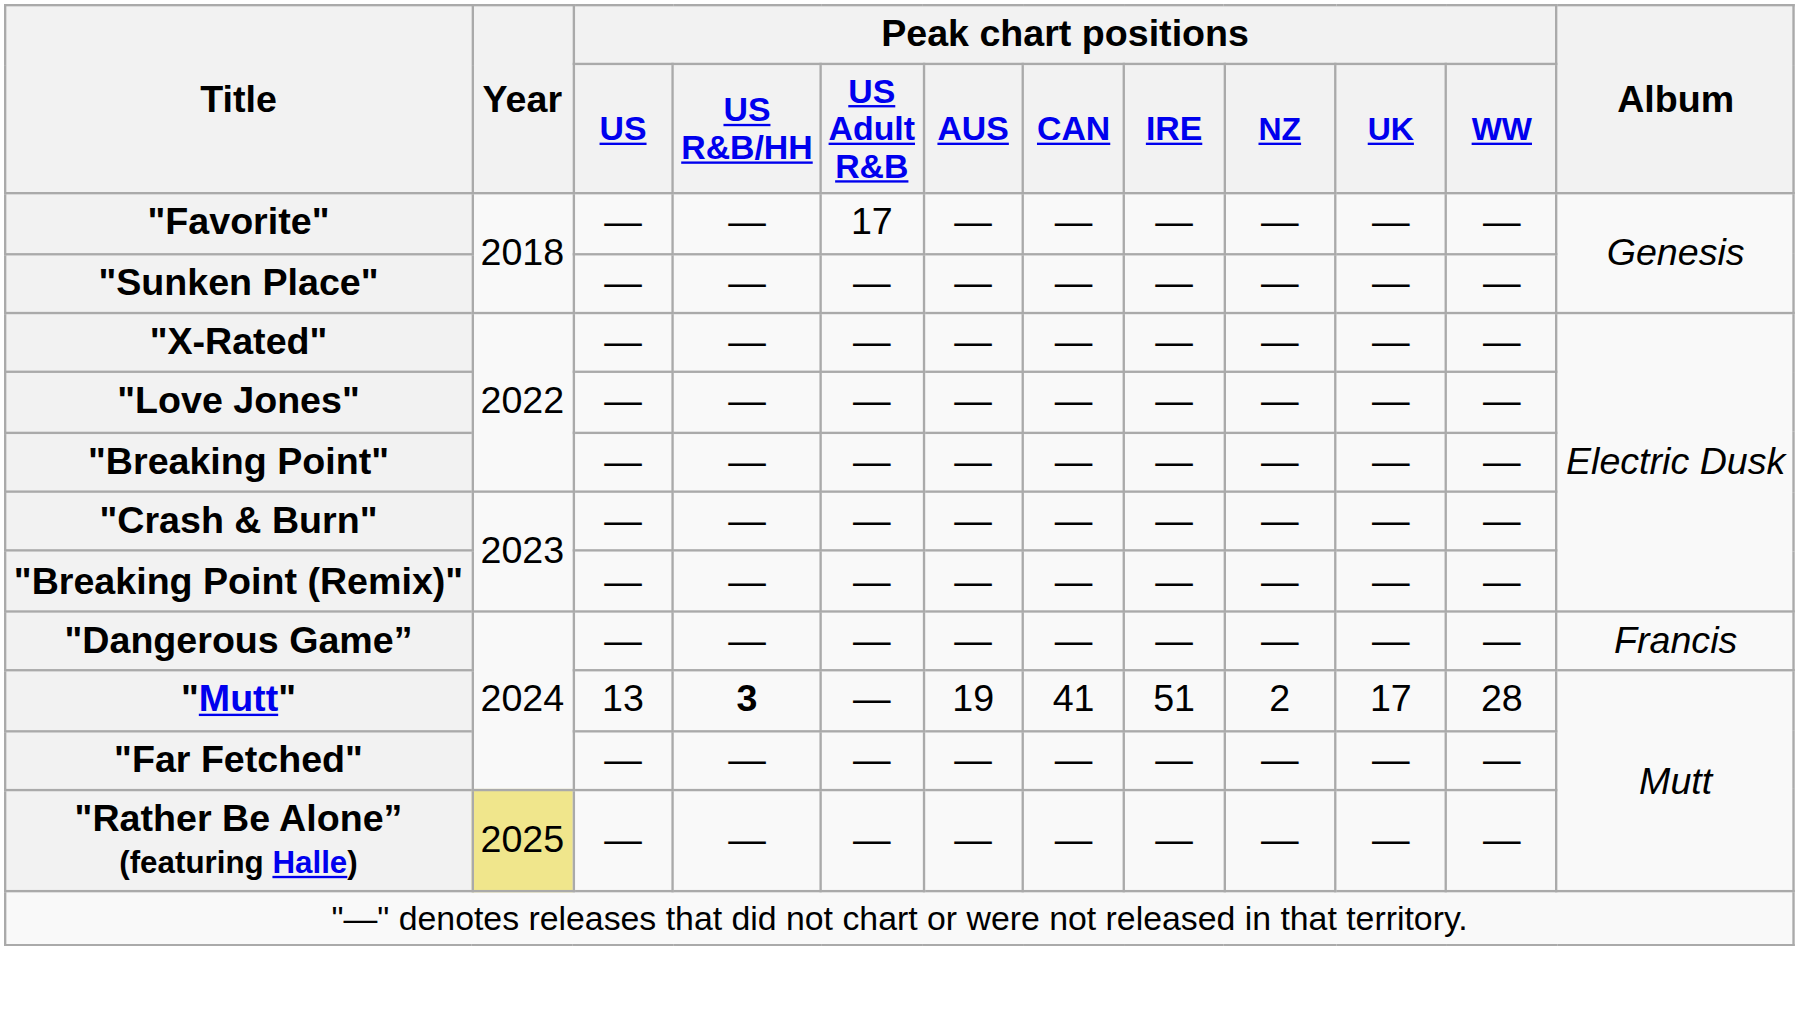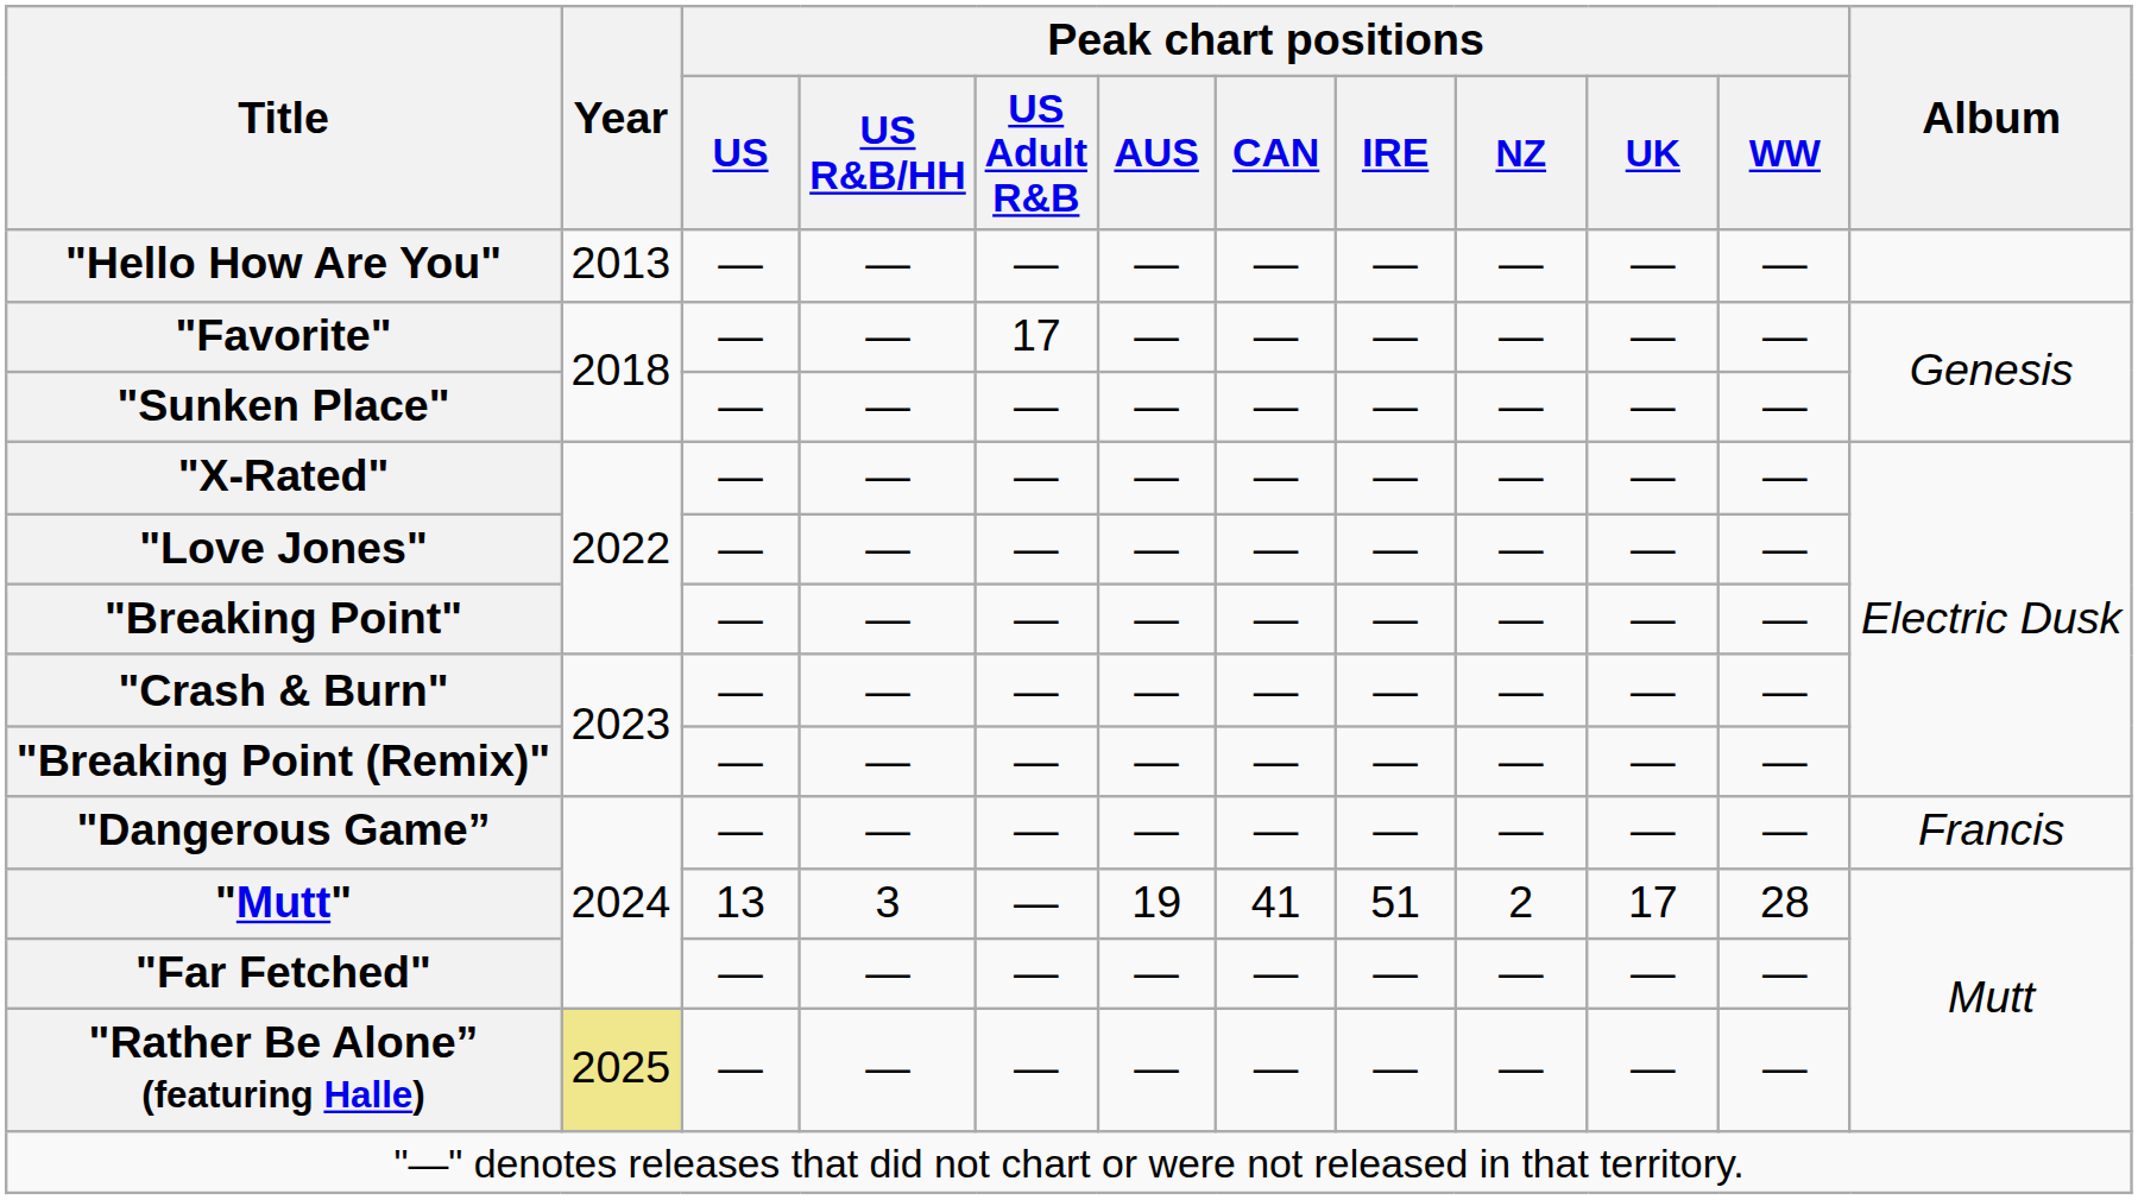+ row: "Hello How Are You" | 2013 | — | — | — | — | — | — | — | — | —
"Mutt" | Peak chart positions / US R&B/HH: bold -> normal
